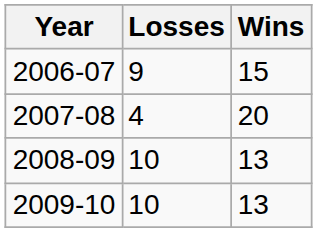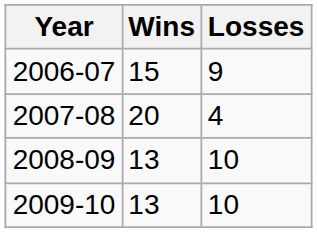columns swapped: Wins <-> Losses
